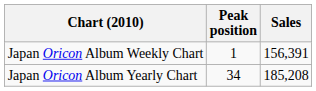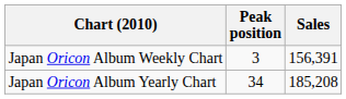Japan Oricon Album Weekly Chart | Peak position: 1 -> 3
